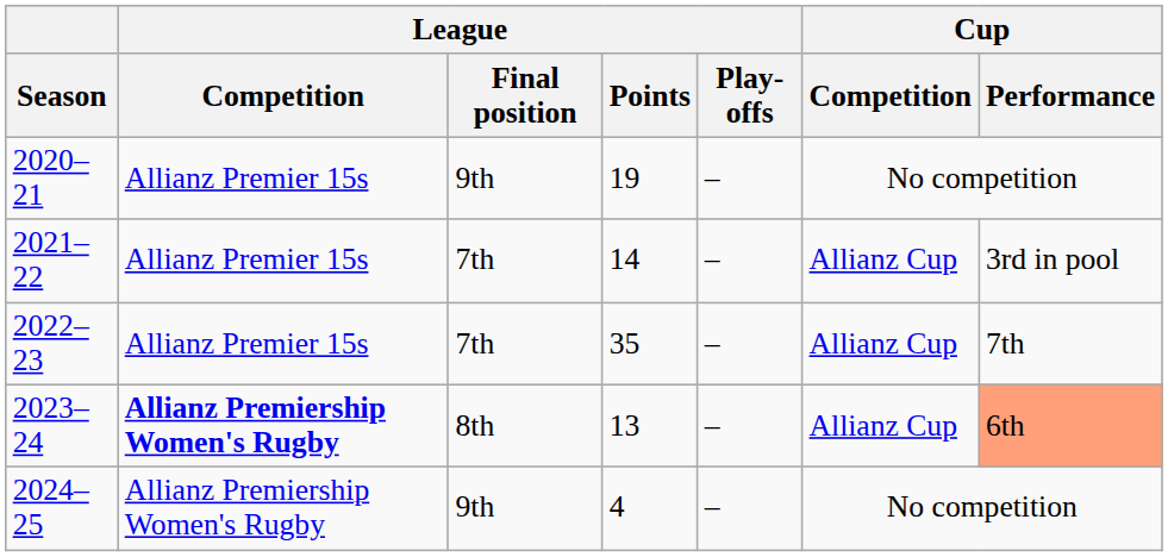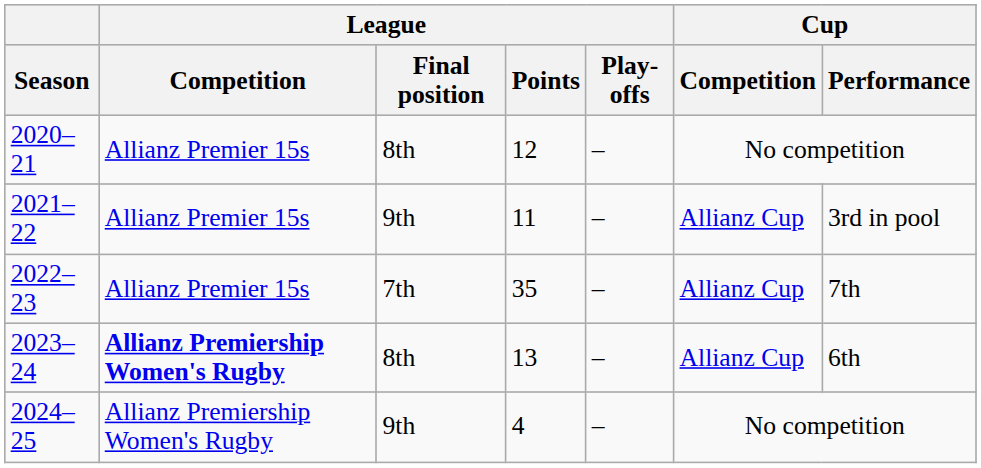2020–21 | League / Final position: 9th -> 8th
2020–21 | League / Points: 19 -> 12
2021–22 | League / Final position: 7th -> 9th
2021–22 | League / Points: 14 -> 11
2023–24 | Cup / Performance: lightsalmon background -> no background
